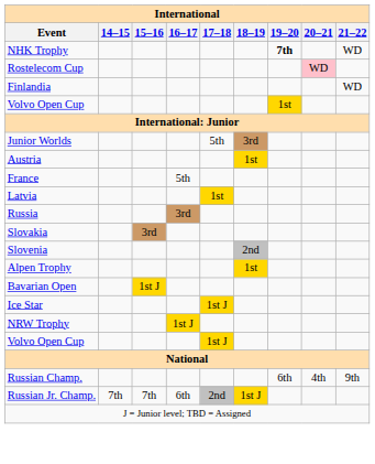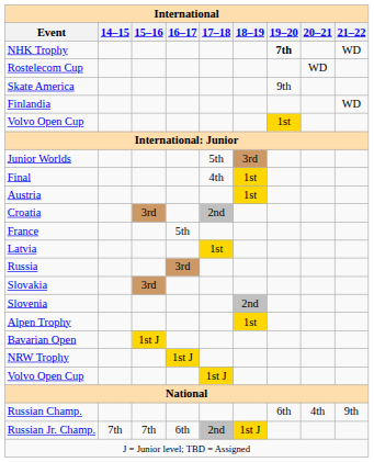Rostelecom Cup | 20–21: pink background -> no background
+ row: Skate America | 9th
+ row: Final | 4th | 1st
+ row: Croatia | 3rd | 2nd
- row: Ice Star | 1st J
